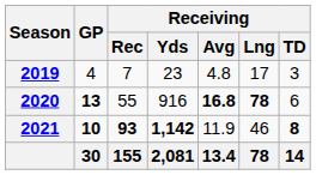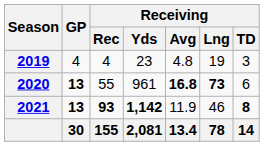2019 | Receiving / Rec: 7 -> 4
2019 | Receiving / Lng: 17 -> 19
2020 | Receiving / Yds: 916 -> 961
2020 | Receiving / Lng: 78 -> 73
2021 | GP: 10 -> 13
